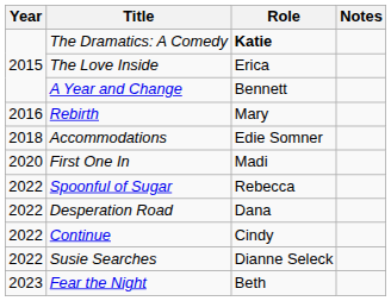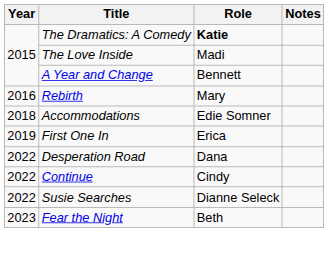The Love Inside | Role: Erica -> Madi
First One In | Year: 2020 -> 2019
First One In | Role: Madi -> Erica
- row: 2022 | Spoonful of Sugar | Rebecca
